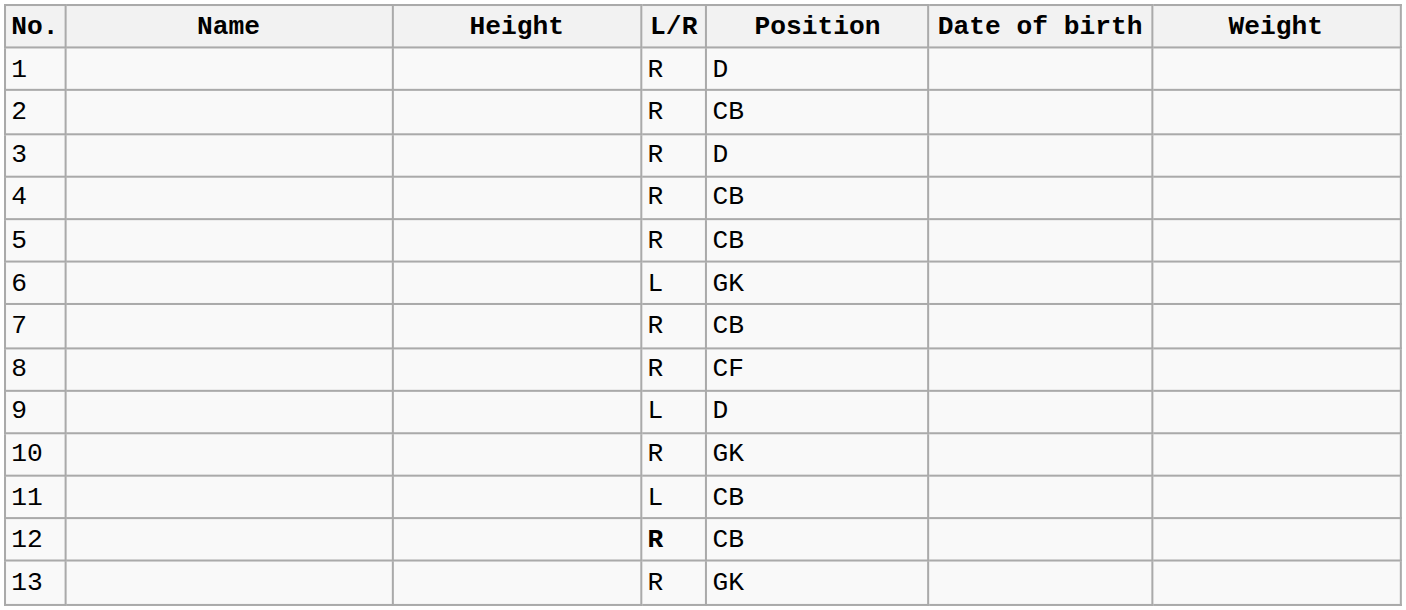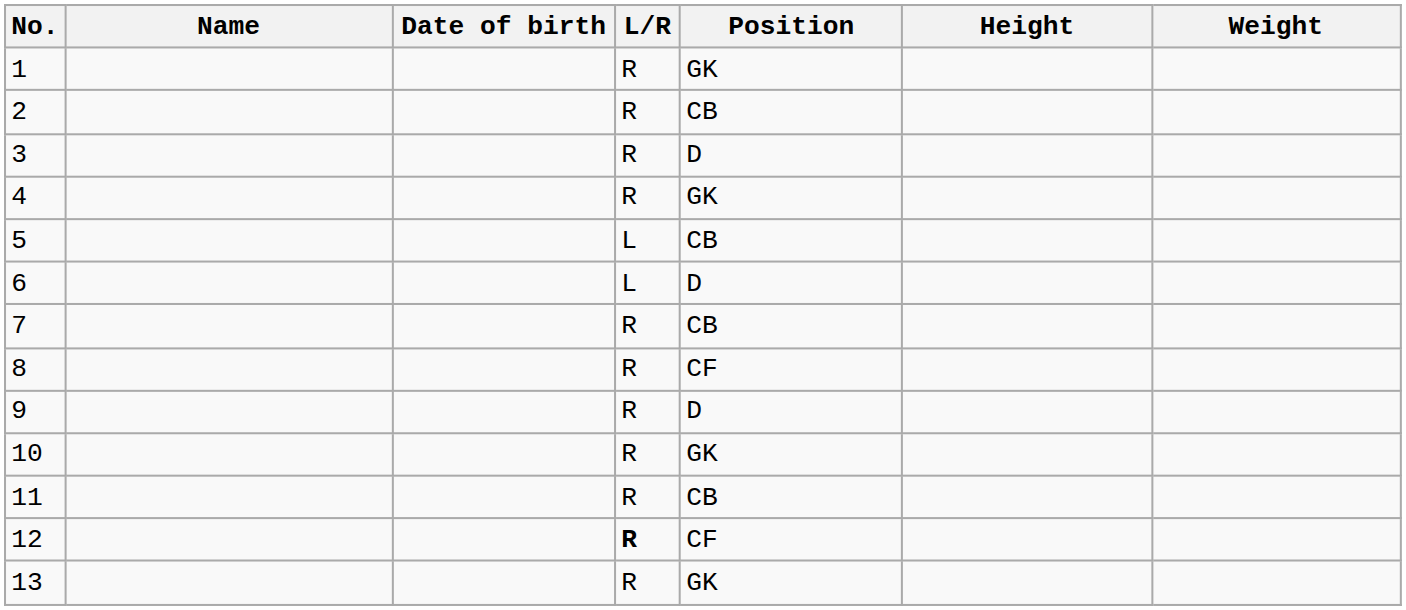columns swapped: Date of birth <-> Height
1 | Position: D -> GK
4 | Position: CB -> GK
5 | L/R: R -> L
6 | Position: GK -> D
9 | L/R: L -> R
11 | L/R: L -> R
12 | Position: CB -> CF
